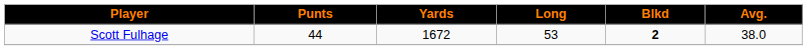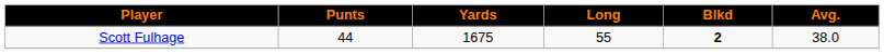Scott Fulhage | Yards: 1672 -> 1675
Scott Fulhage | Long: 53 -> 55
